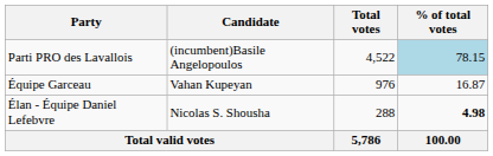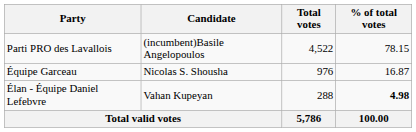Parti PRO des Lavallois | % of total votes: lightblue background -> no background
Équipe Garceau | Candidate: Vahan Kupeyan -> Nicolas S. Shousha
Élan - Équipe Daniel Lefebvre | Candidate: Nicolas S. Shousha -> Vahan Kupeyan
